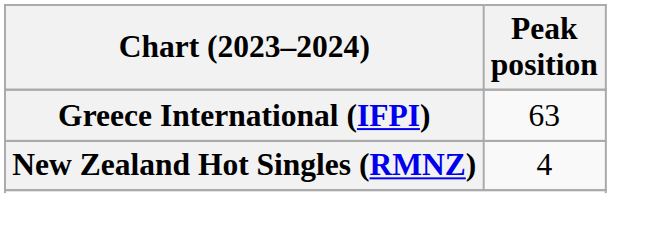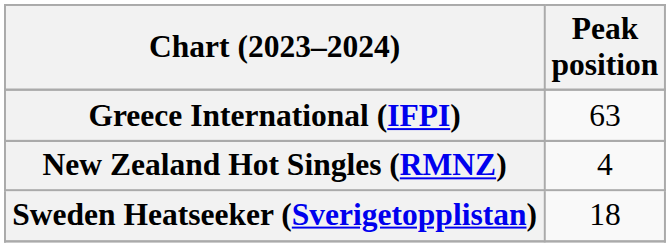+ row: Sweden Heatseeker (Sverigetopplistan) | 18
